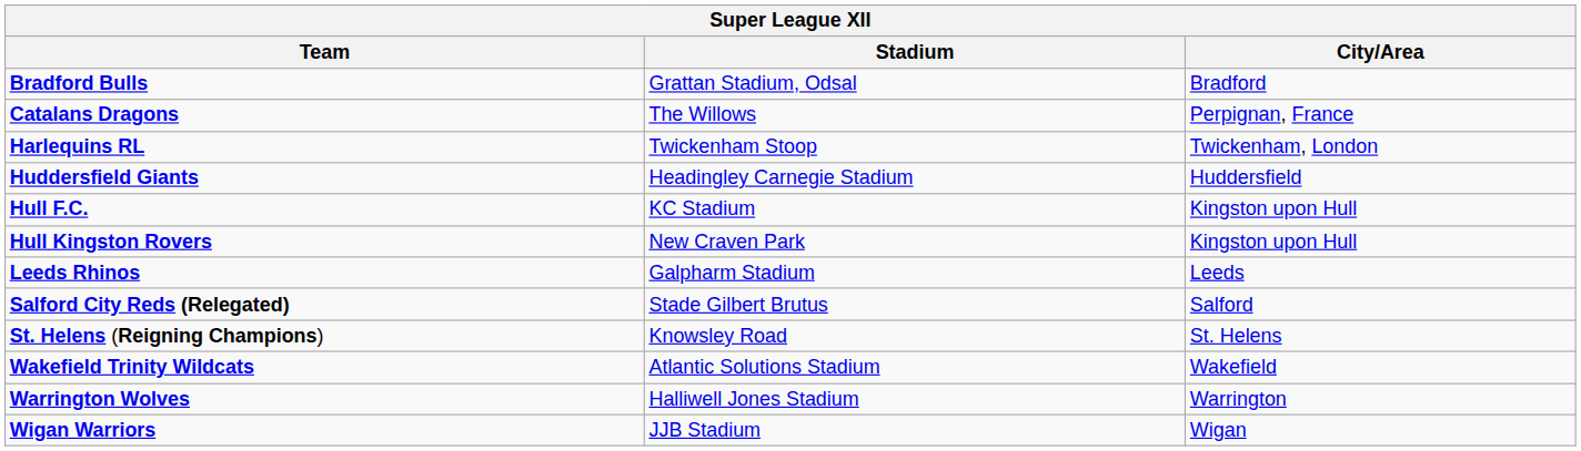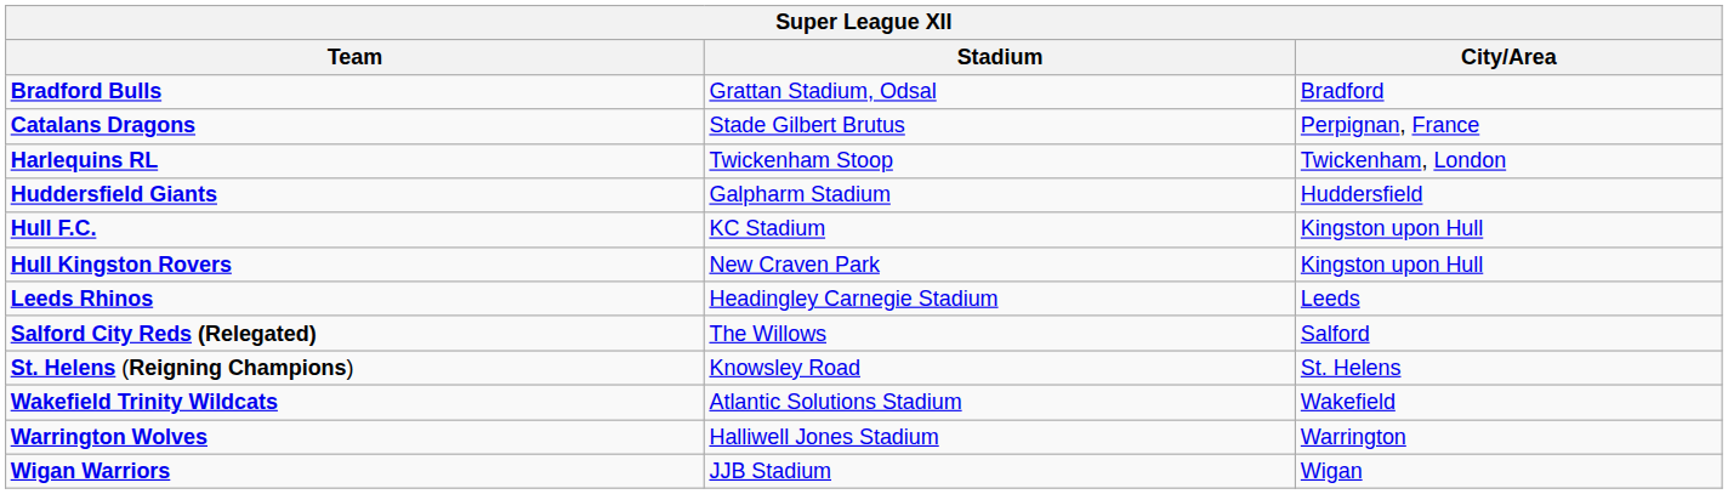Catalans Dragons | Stadium: The Willows -> Stade Gilbert Brutus
Huddersfield Giants | Stadium: Headingley Carnegie Stadium -> Galpharm Stadium
Leeds Rhinos | Stadium: Galpharm Stadium -> Headingley Carnegie Stadium
Salford City Reds (Relegated) | Stadium: Stade Gilbert Brutus -> The Willows
